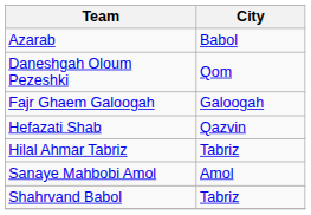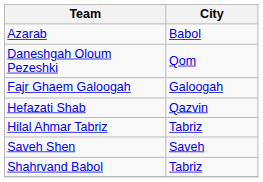- row: Sanaye Mahbobi Amol | Amol
+ row: Saveh Shen | Saveh
